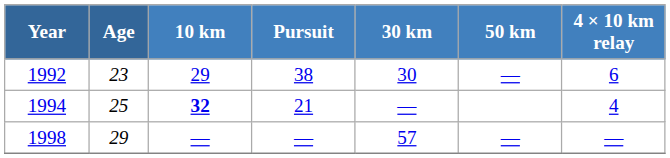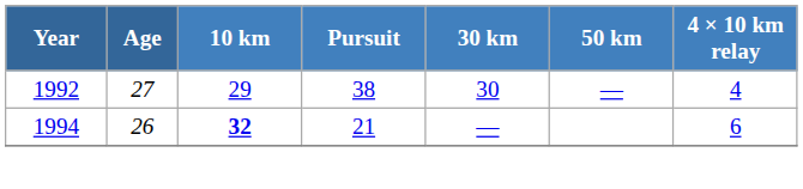1992 | Age: 23 -> 27
1992 | 4 × 10 km relay: 6 -> 4
1994 | Age: 25 -> 26
1994 | 4 × 10 km relay: 4 -> 6
- row: 1998 | 29 | — | — | 57 | — | —
